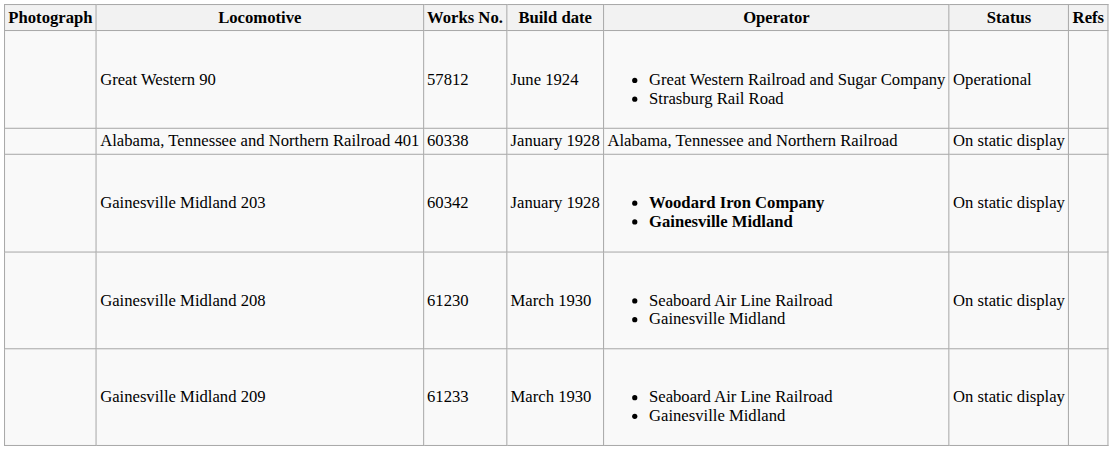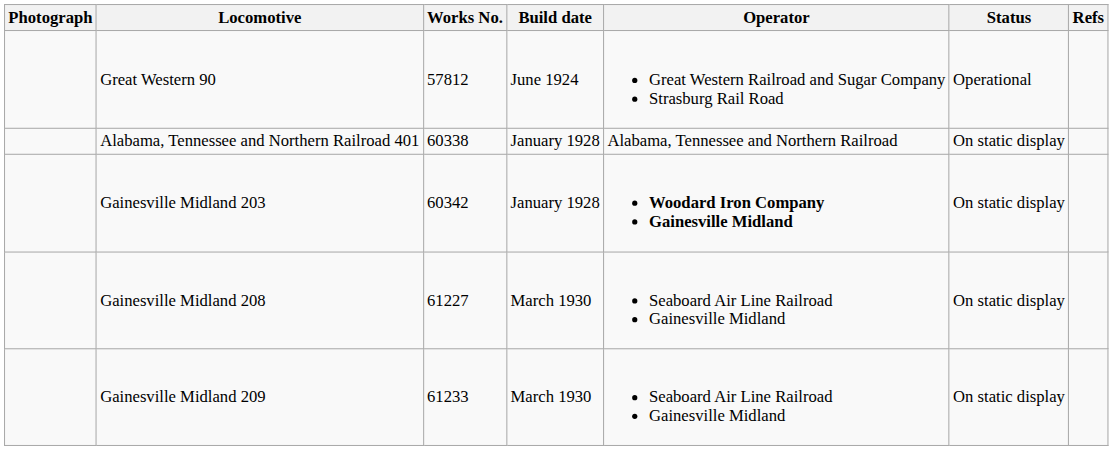Gainesville Midland 208 | Works No.: 61230 -> 61227
